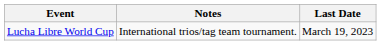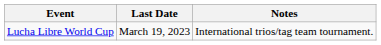columns swapped: Last Date <-> Notes
